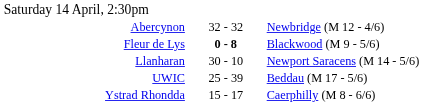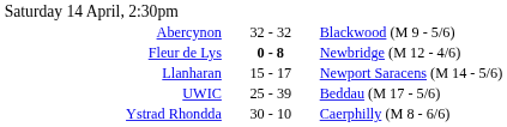Abercynon | column 3: Newbridge (M 12 - 4/6) -> Blackwood (M 9 - 5/6)
Fleur de Lys | column 3: Blackwood (M 9 - 5/6) -> Newbridge (M 12 - 4/6)
Llanharan | column 2: 30 - 10 -> 15 - 17
Ystrad Rhondda | column 2: 15 - 17 -> 30 - 10
